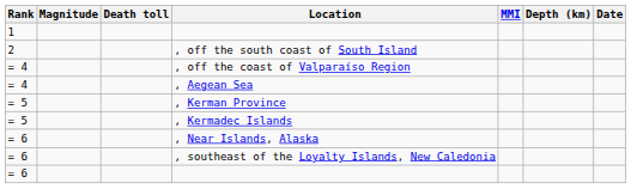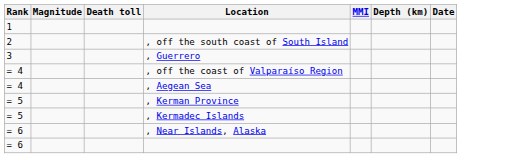+ row: 3 | , Guerrero
- row: = 6 | , southeast of the Loyalty Islands, New Caledonia
